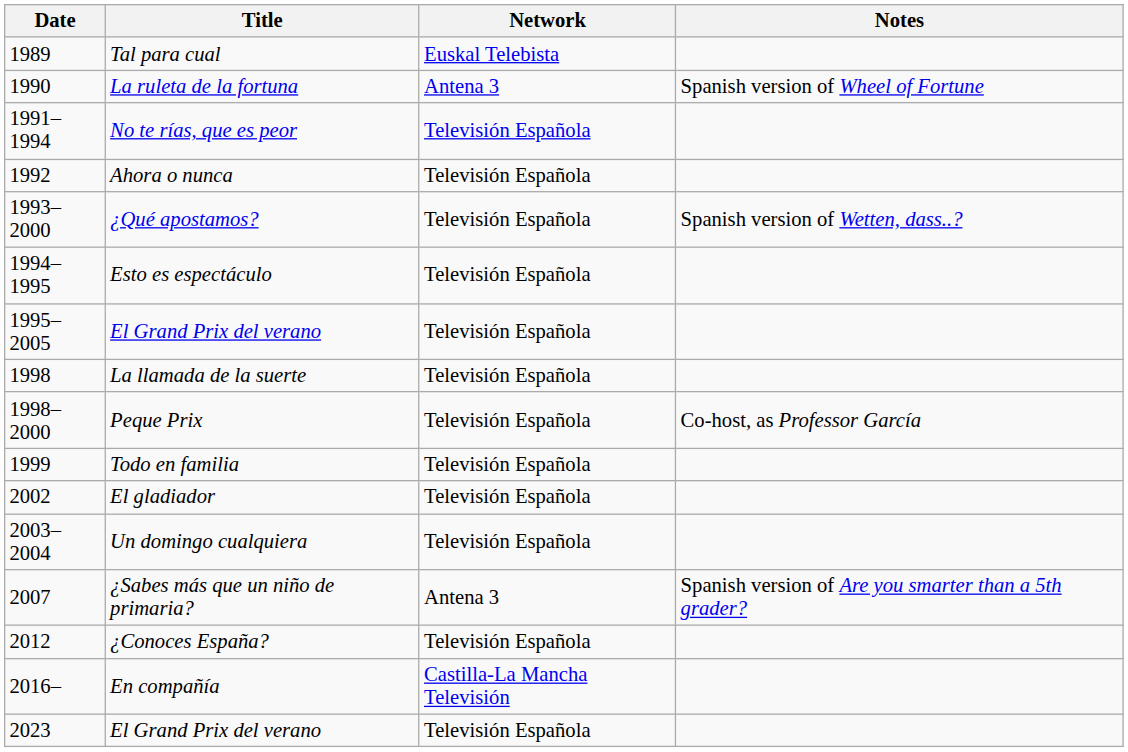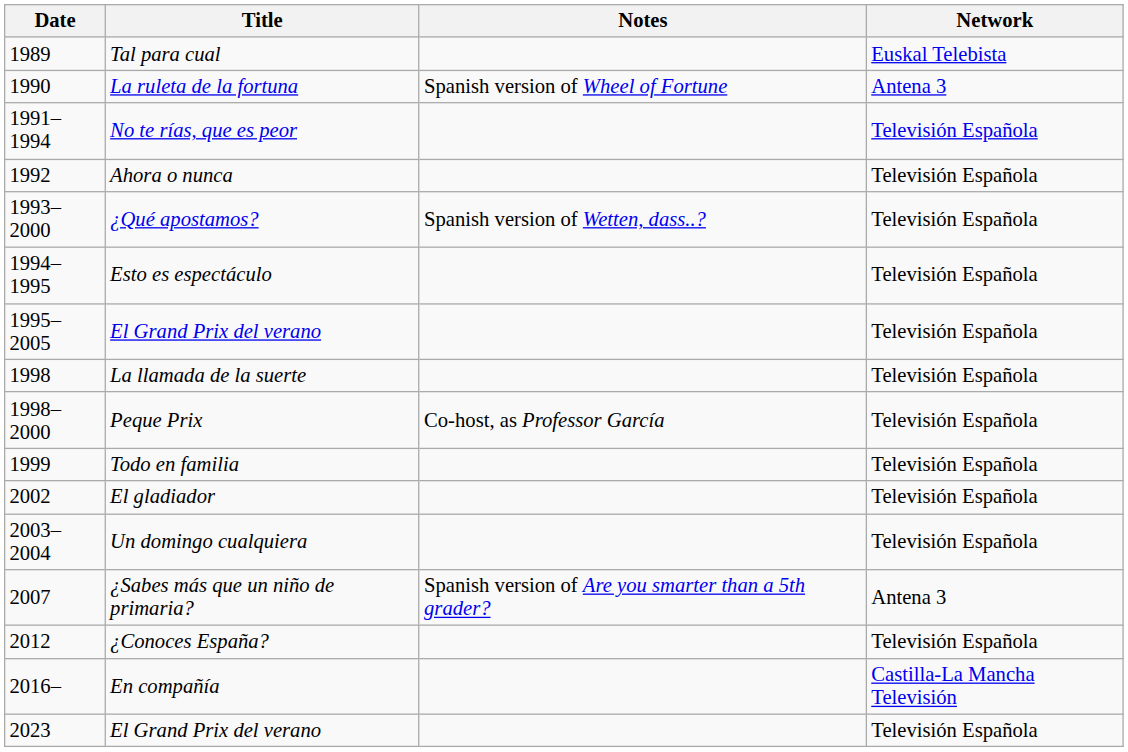columns swapped: Network <-> Notes
